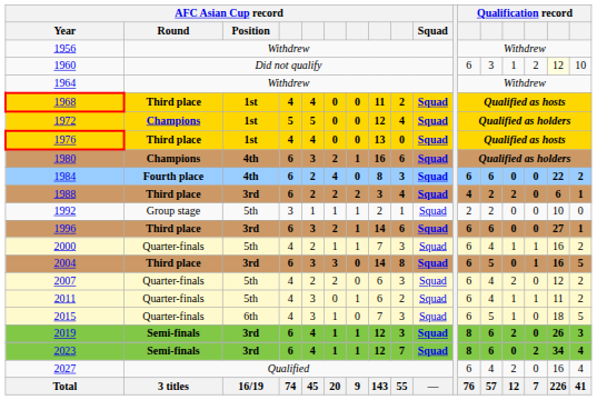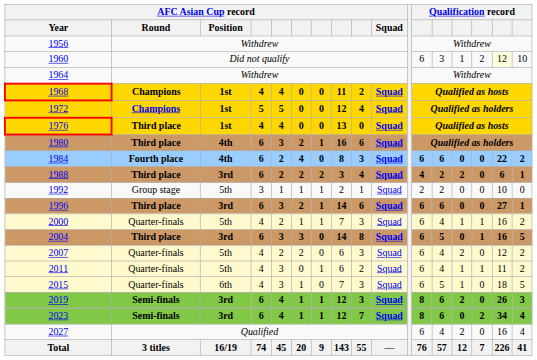1968 | AFC Asian Cup record / Round: Third place -> Champions
1980 | AFC Asian Cup record / Round: Champions -> Third place
